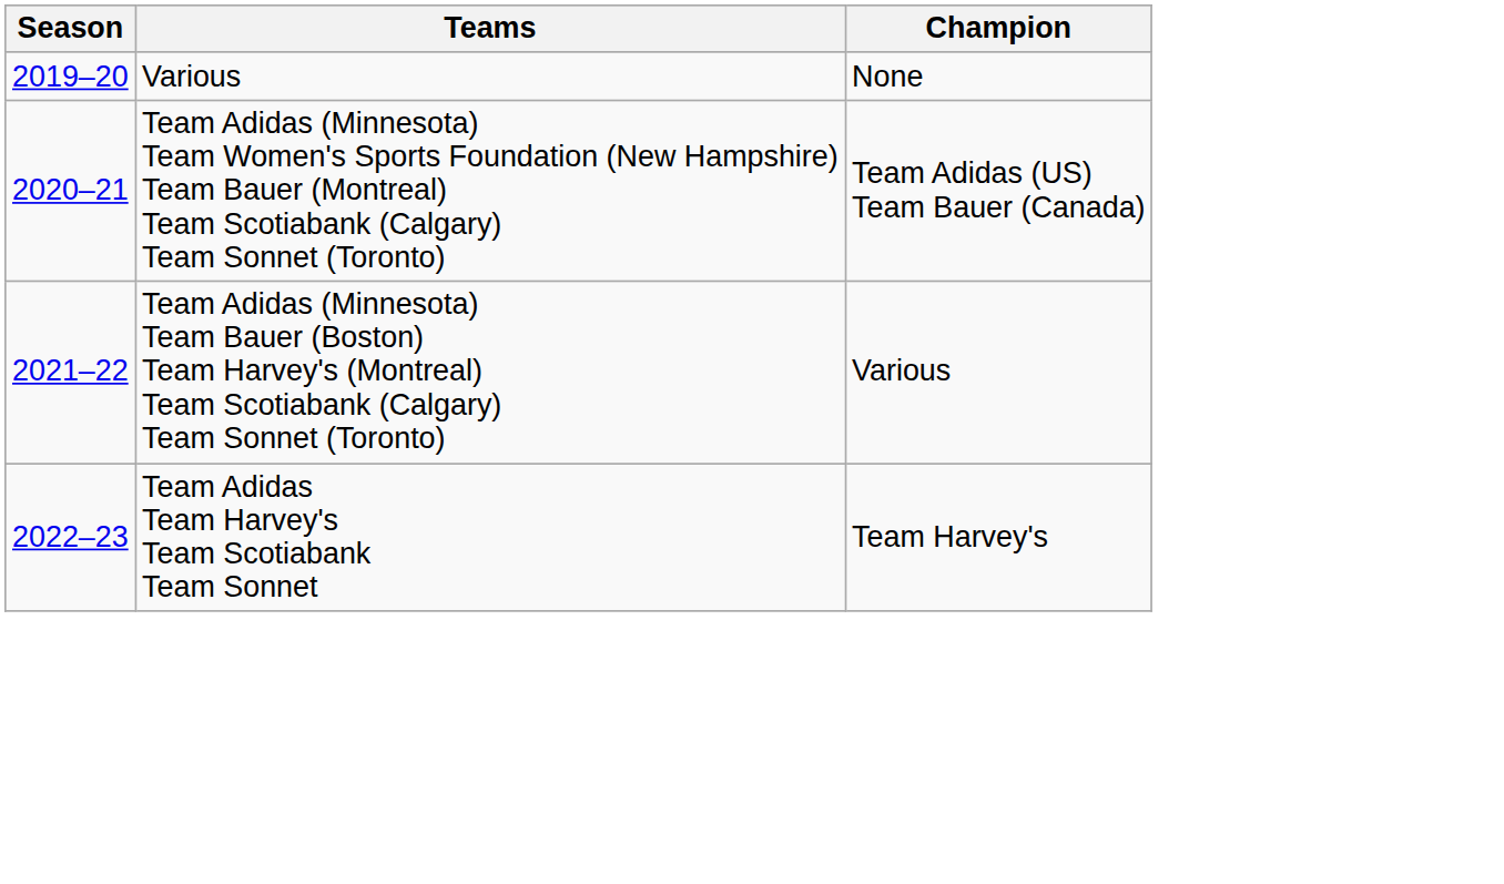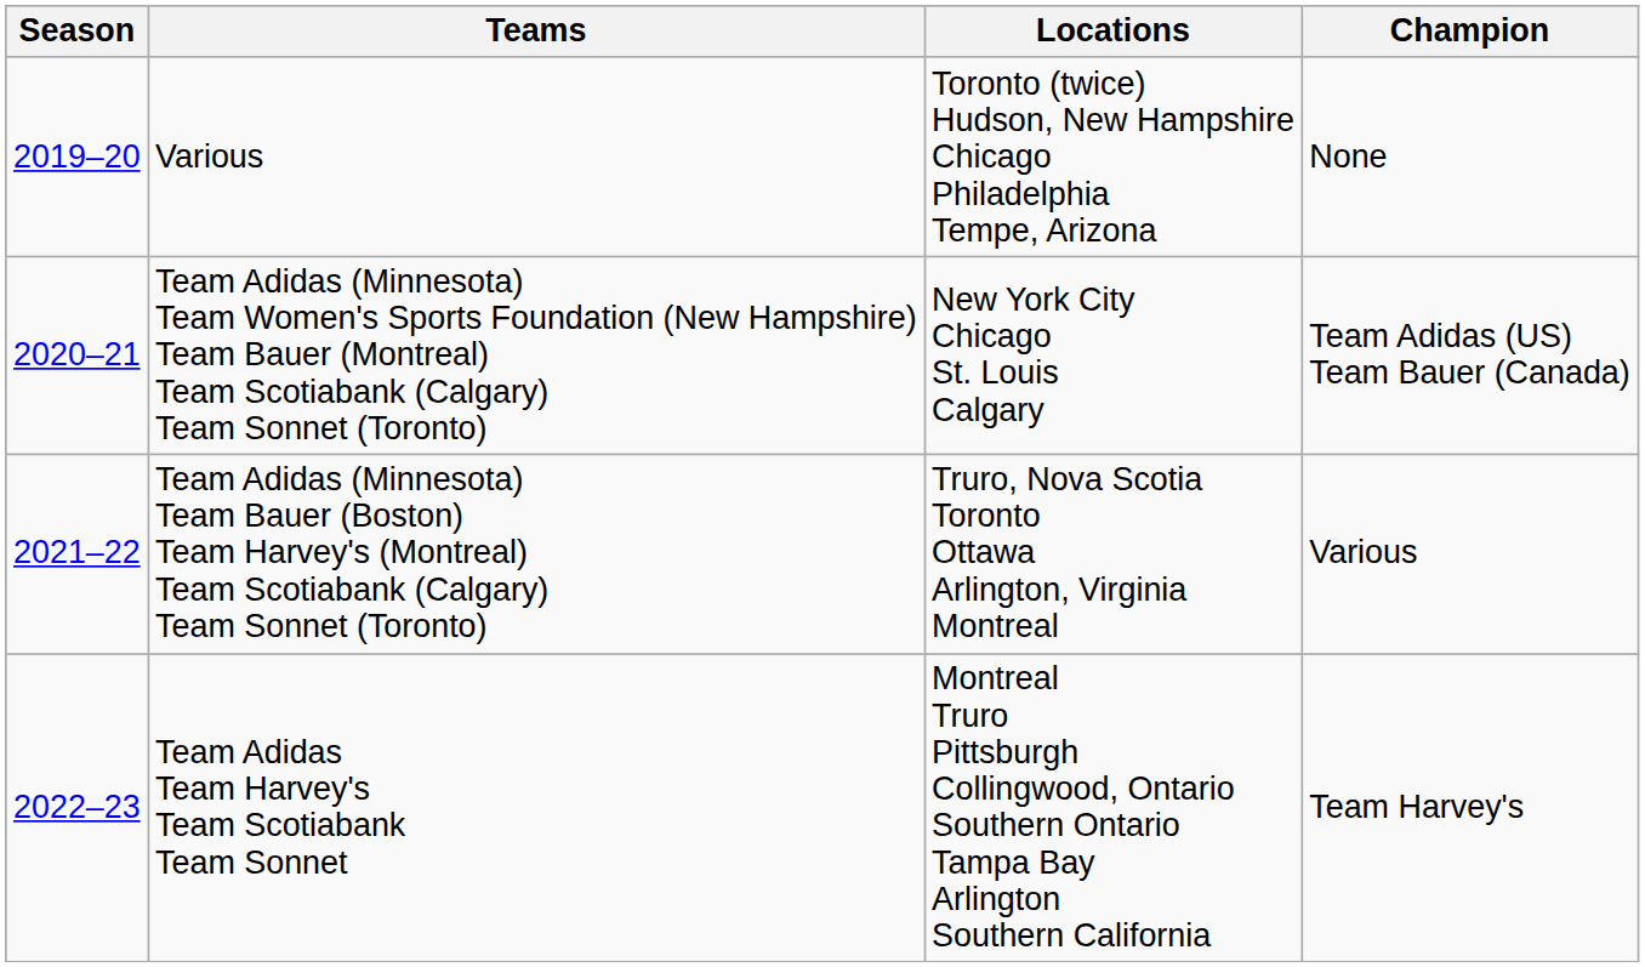+ column: Locations | Toronto (twice) Hudson, New Hampshire Chicago Philadelphia Tempe, Arizona | New York City Chicago St. Louis Calgary | Truro, Nova Scotia Toronto Ottawa Arlington, Virginia Montreal | Montreal Truro Pittsburgh Collingwood, Ontario Southern Ontario Tampa Bay Arlington Southern California
